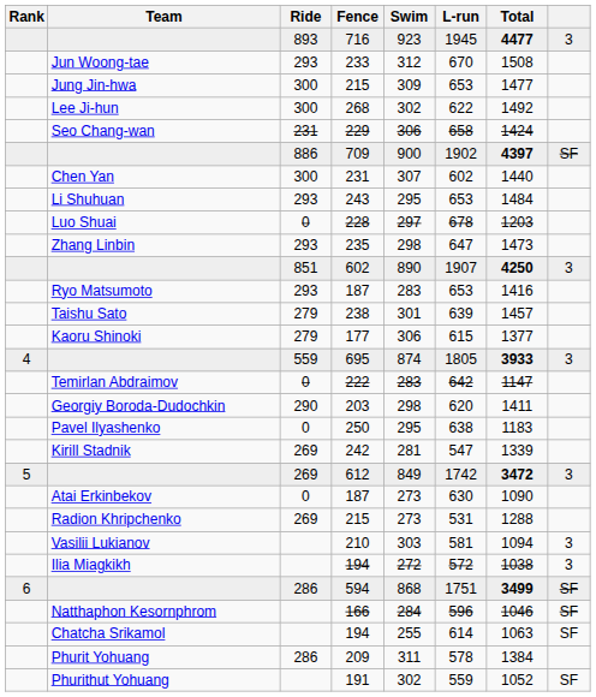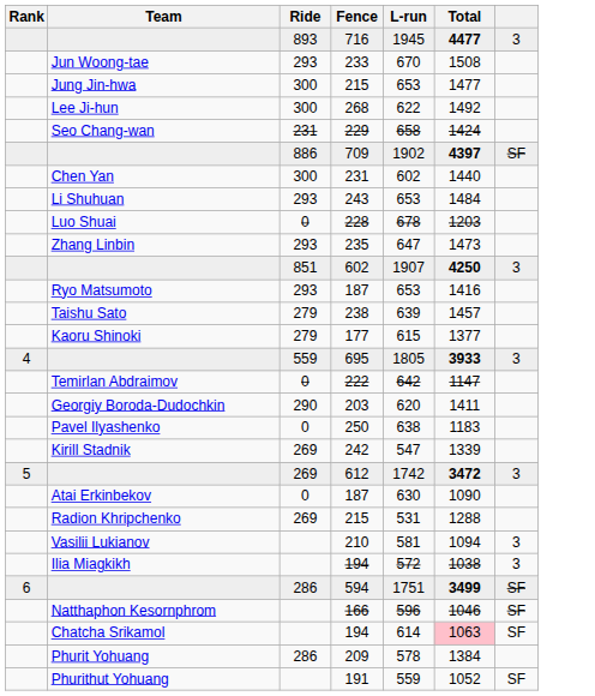- column: Swim | 923 | 312 | 309 | 302 | 306 | 900 | 307 | 295 | 297 | 298 | 890 | 283 | 301 | 306 | 874 | 283 | 298 | 295 | 281 | 849 | 273 | 273 | 303 | 272 | 868 | 284 | 255 | 311 | 302
Chatcha Srikamol / 194 | Total: no background -> pink background
